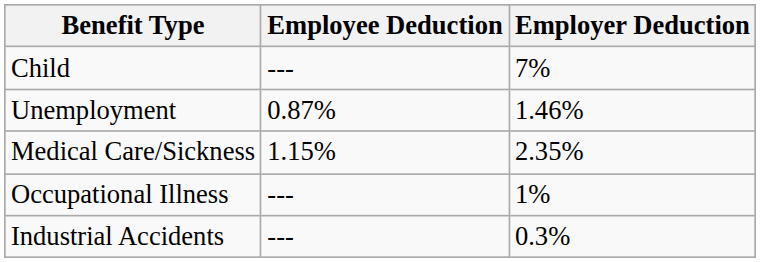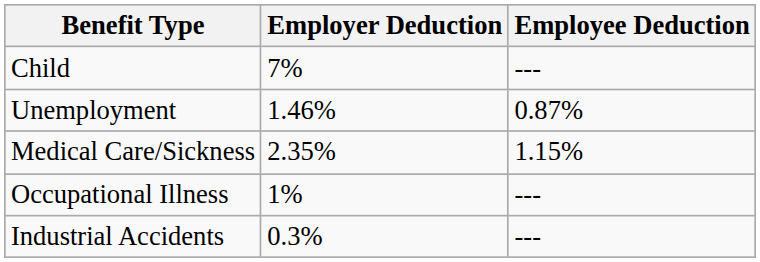columns swapped: Employee Deduction <-> Employer Deduction
